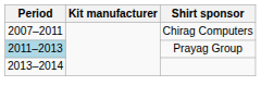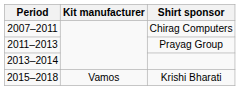Prayag Group | Period: lightblue background -> no background
+ row: 2015–2018 | Vamos | Krishi Bharati
